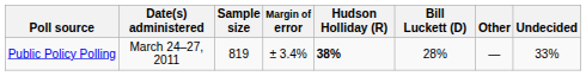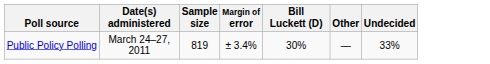- column: Hudson Holliday (R) | 38%
Public Policy Polling | Bill Luckett (D): 28% -> 30%
